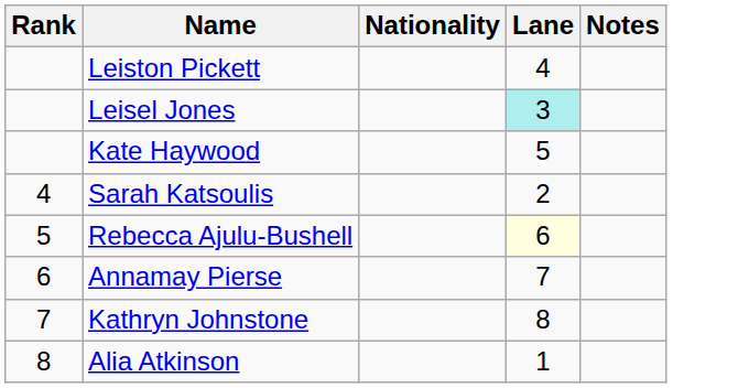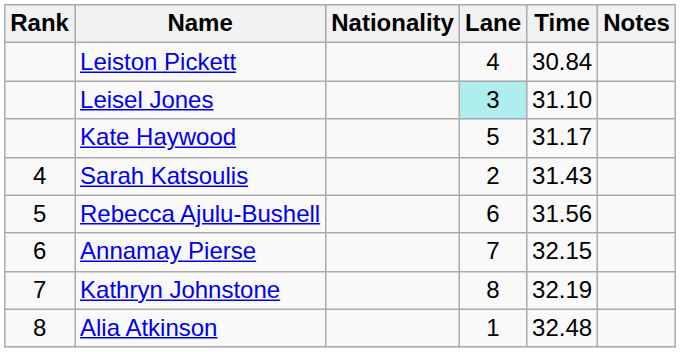+ column: Time | 30.84 | 31.10 | 31.17 | 31.43 | 31.56 | 32.15 | 32.19 | 32.48
Rebecca Ajulu-Bushell | Lane: lightyellow background -> no background
